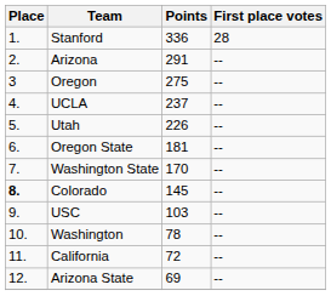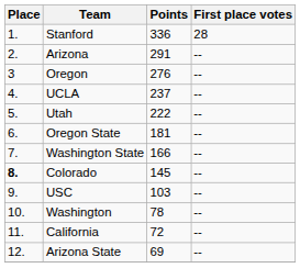Oregon | Points: 275 -> 276
Utah | Points: 226 -> 222
Washington State | Points: 170 -> 166
